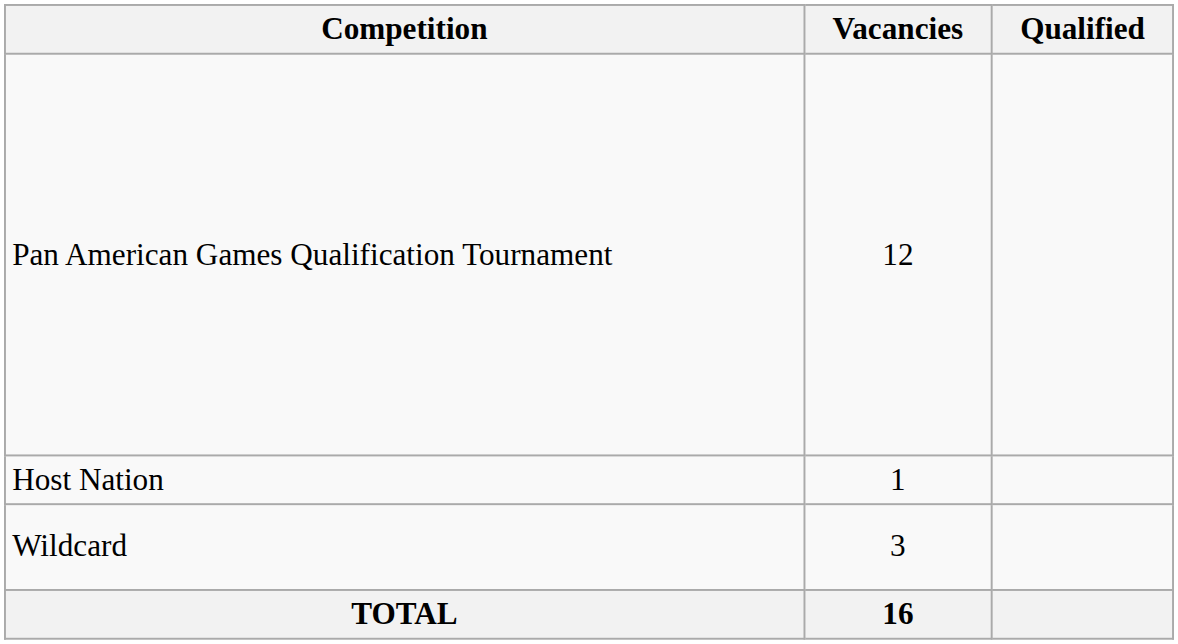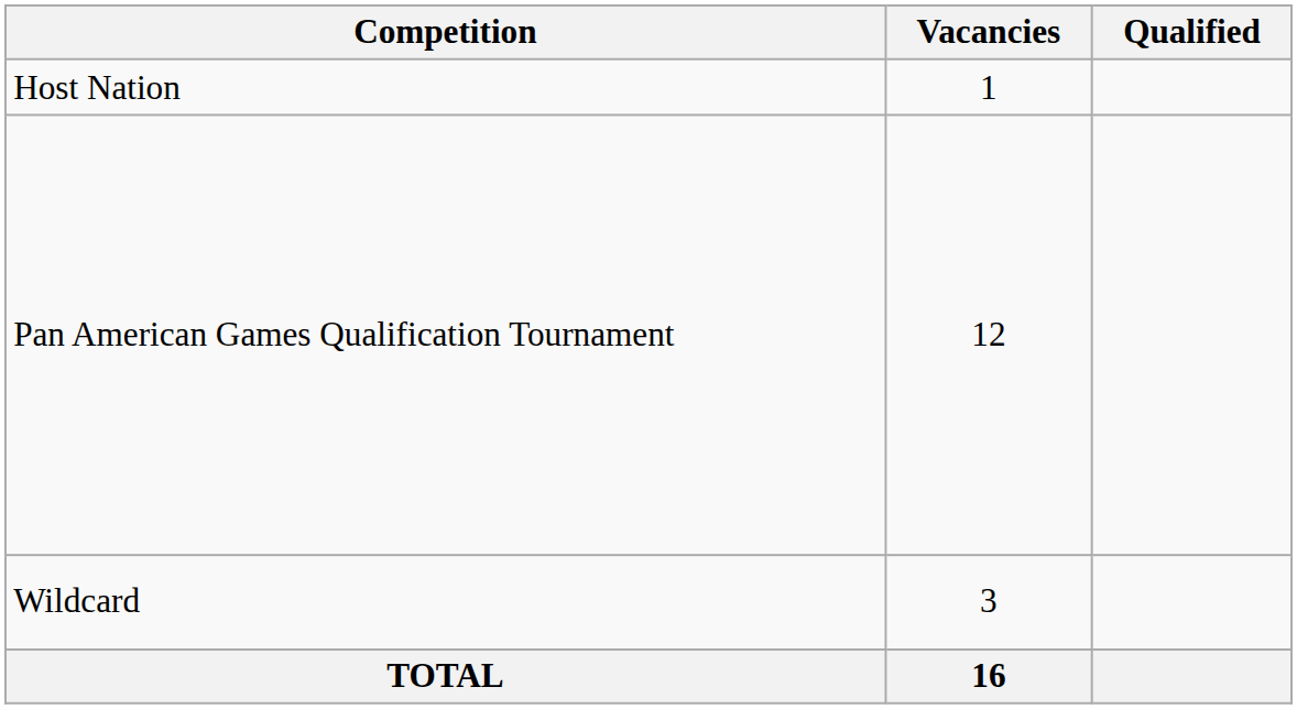rows swapped: Host Nation <-> Pan American Games Qualification Tournament
